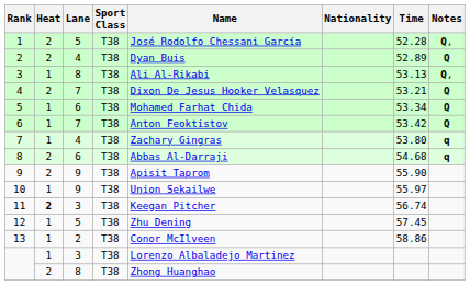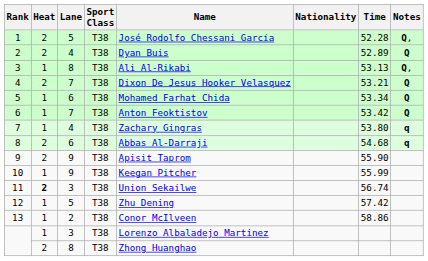10 | Name: Union Sekailwe -> Keegan Pitcher
10 | Time: 55.97 -> 55.99
11 | Name: Keegan Pitcher -> Union Sekailwe
12 | Time: 57.45 -> 57.42
